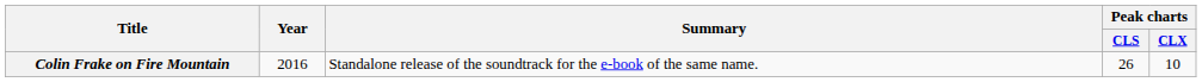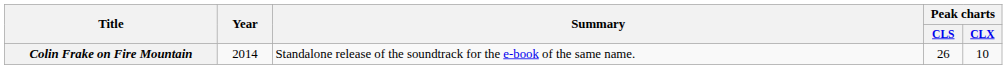Colin Frake on Fire Mountain | Year: 2016 -> 2014
